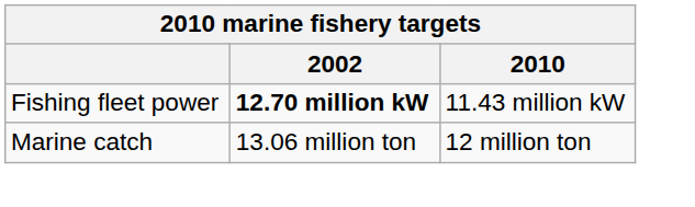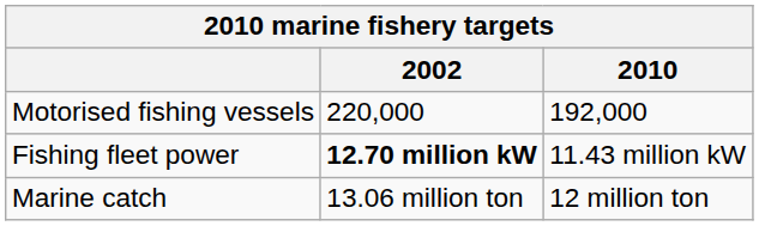+ row: Motorised fishing vessels | 220,000 | 192,000
